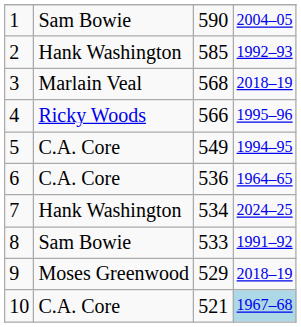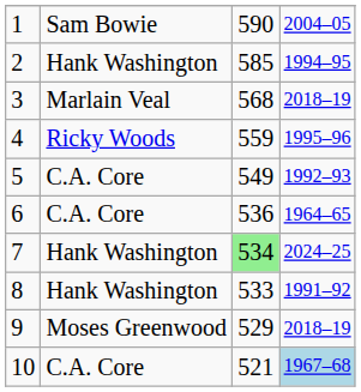2 | column 4: 1992–93 -> 1994–95
4 | column 3: 566 -> 559
5 | column 4: 1994–95 -> 1992–93
7 | column 3: no background -> lightgreen background
8 | column 2: Sam Bowie -> Hank Washington
